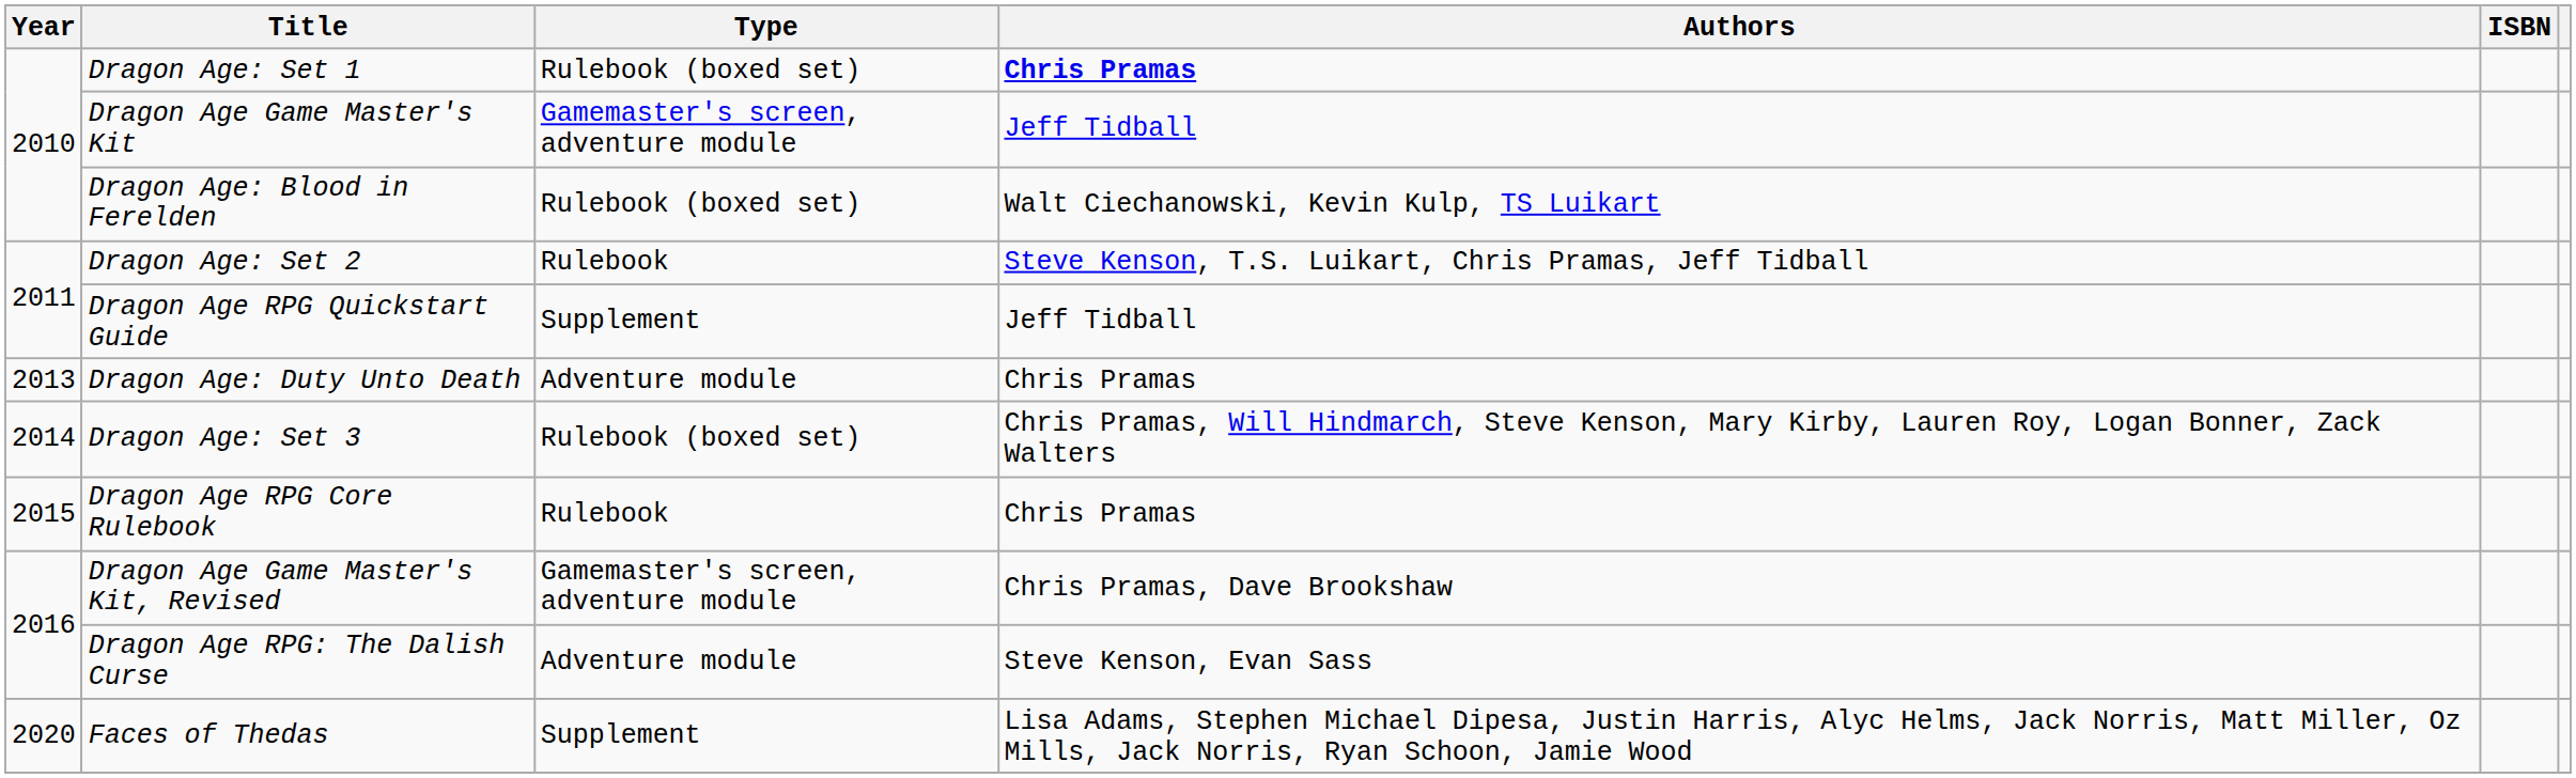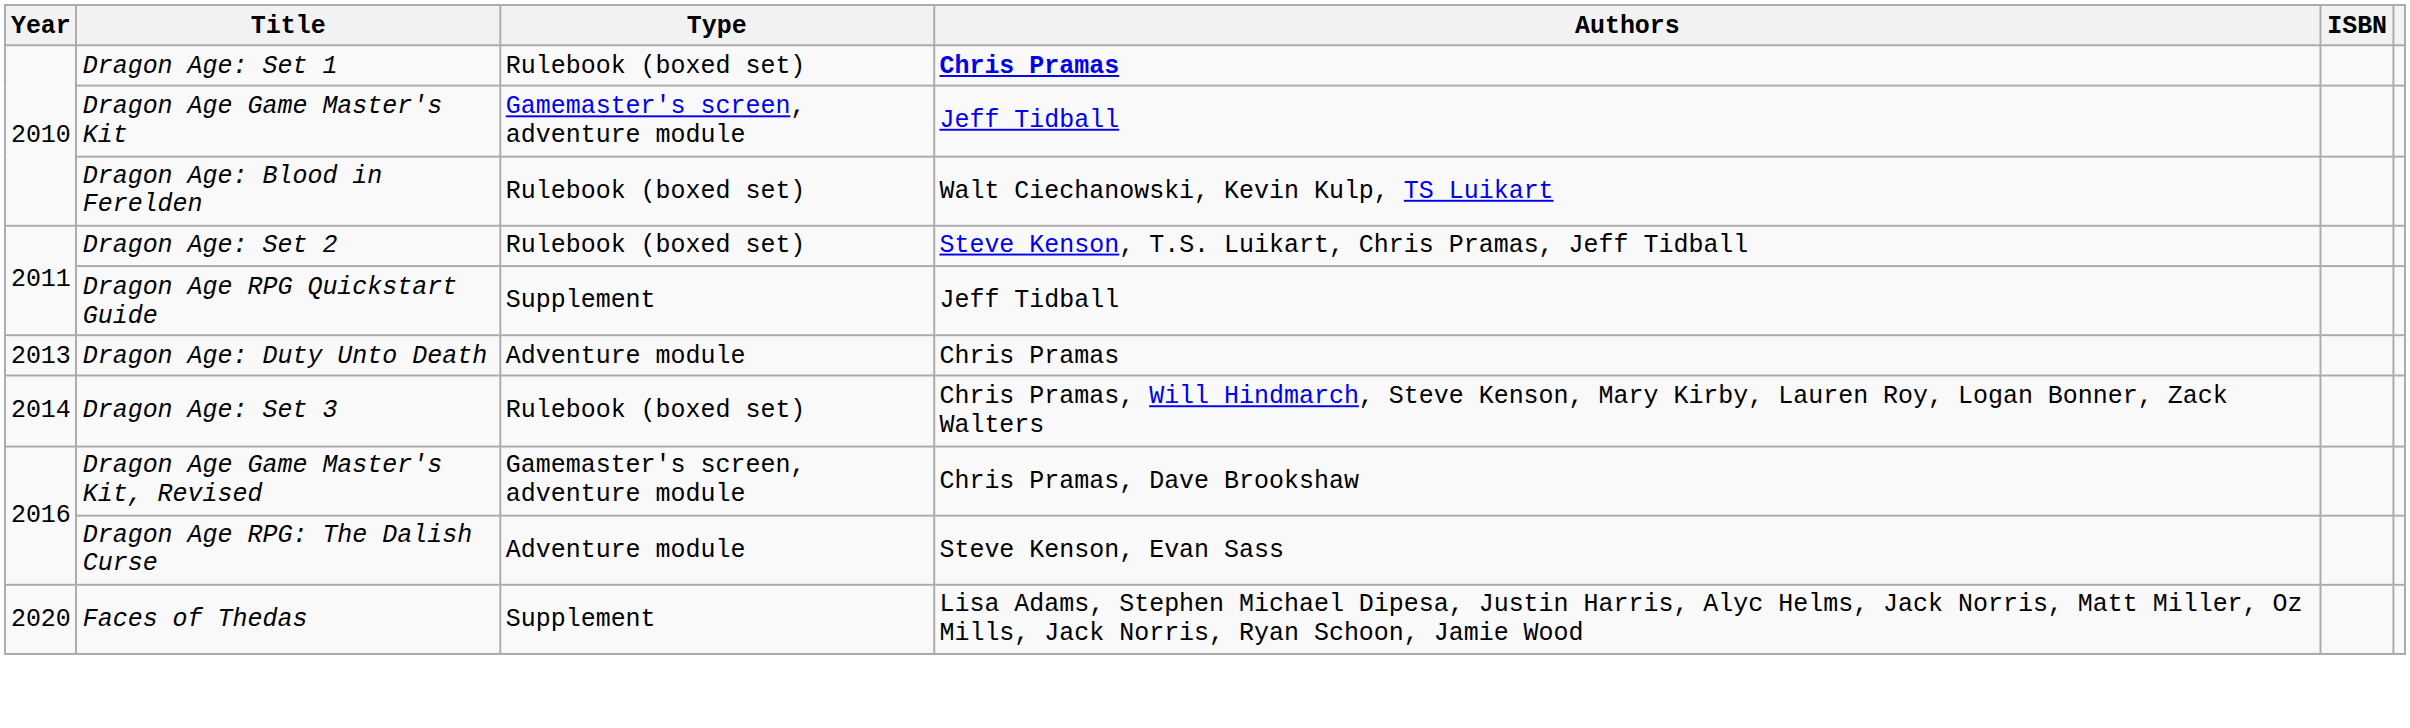Dragon Age: Set 2 | Type: Rulebook -> Rulebook (boxed set)
- row: 2015 | Dragon Age RPG Core Rulebook | Rulebook | Chris Pramas
